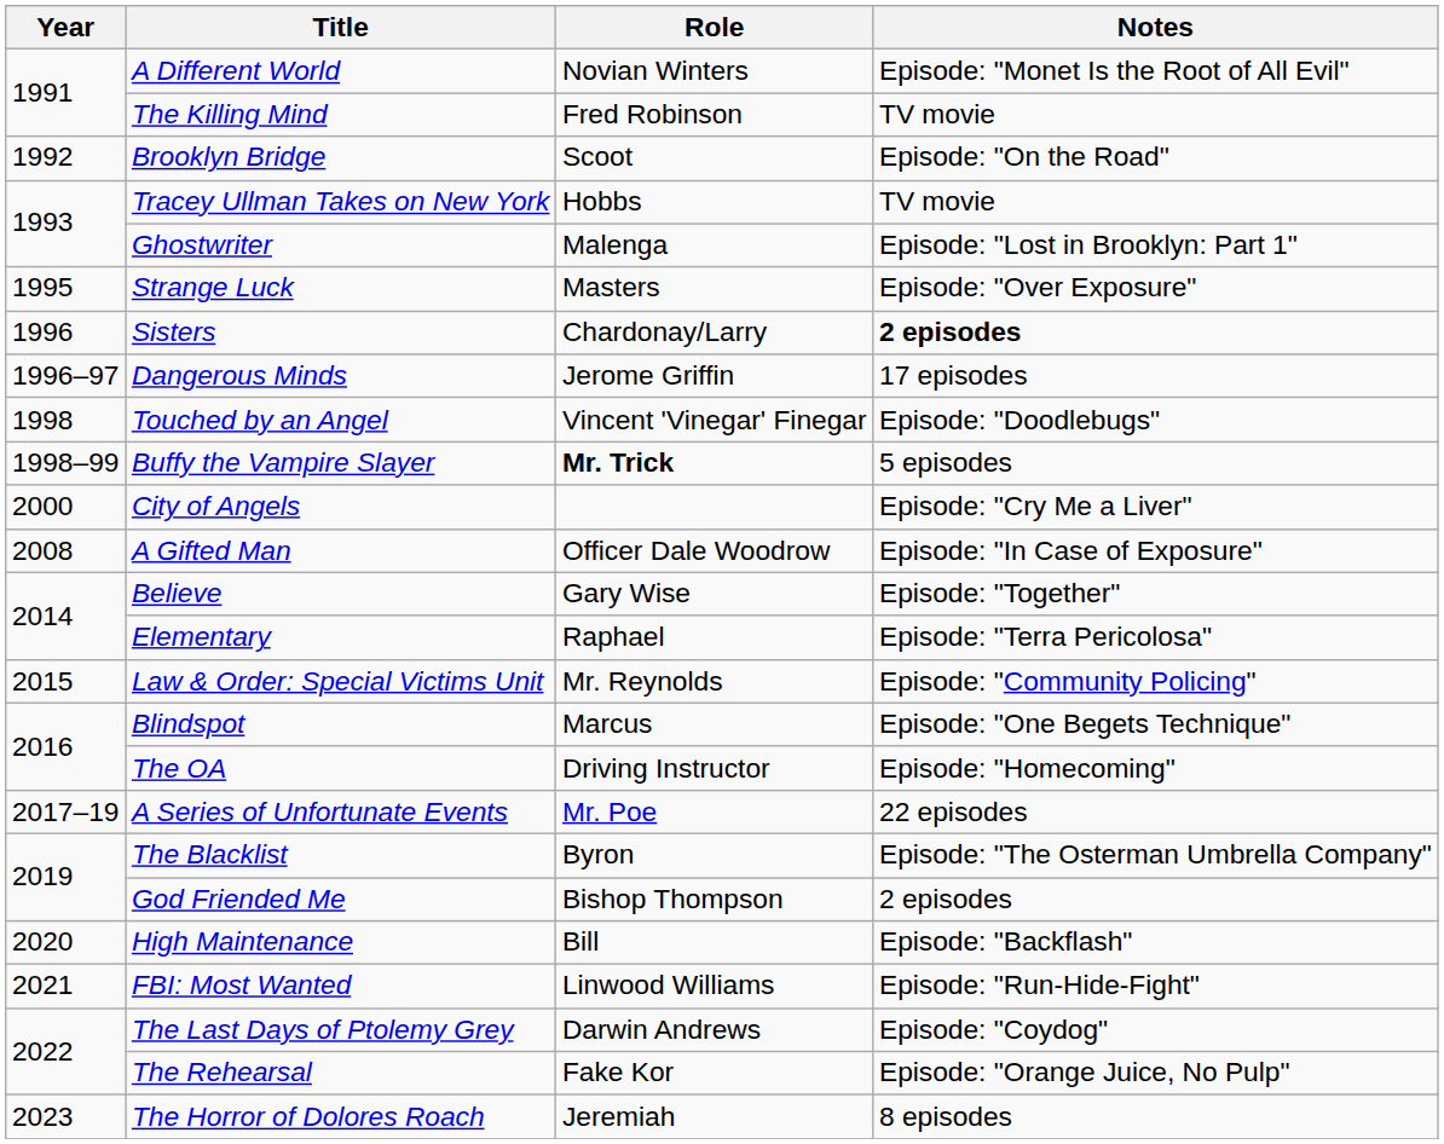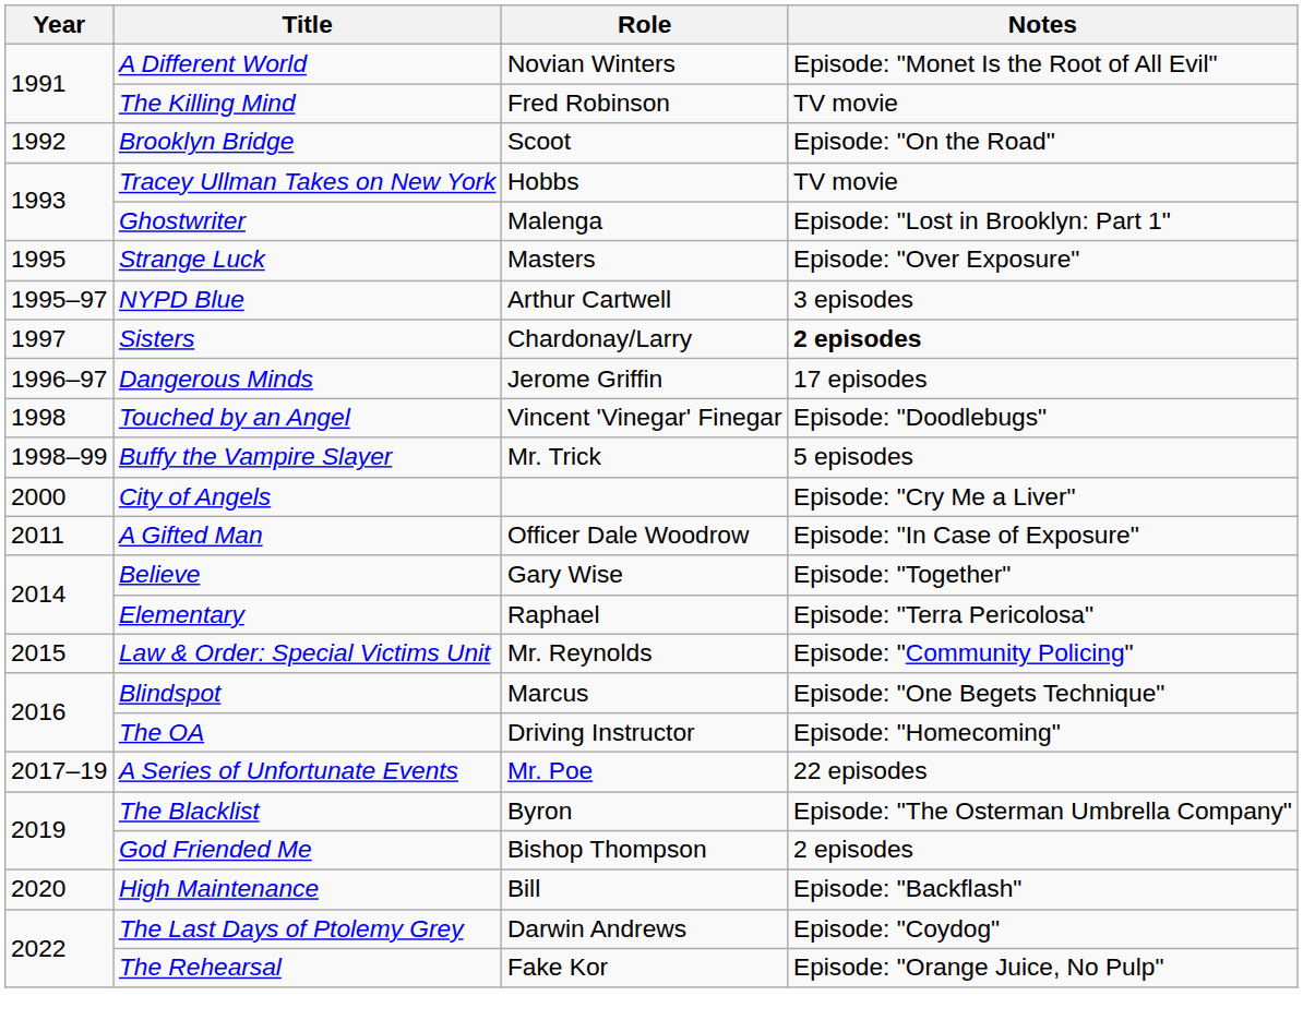+ row: 1995–97 | NYPD Blue | Arthur Cartwell | 3 episodes
Sisters | Year: 1996 -> 1997
Buffy the Vampire Slayer | Role: bold -> normal
A Gifted Man | Year: 2008 -> 2011
- row: 2021 | FBI: Most Wanted | Linwood Williams | Episode: "Run-Hide-Fight"
- row: 2023 | The Horror of Dolores Roach | Jeremiah | 8 episodes
